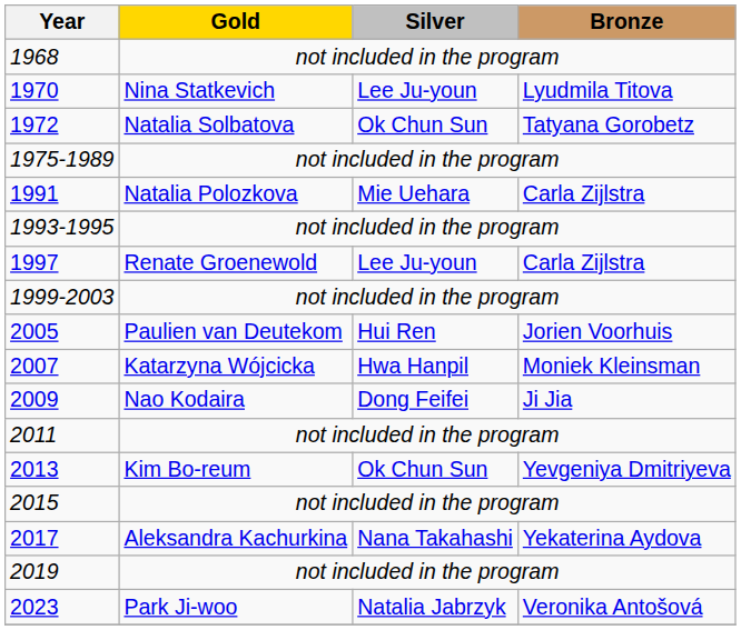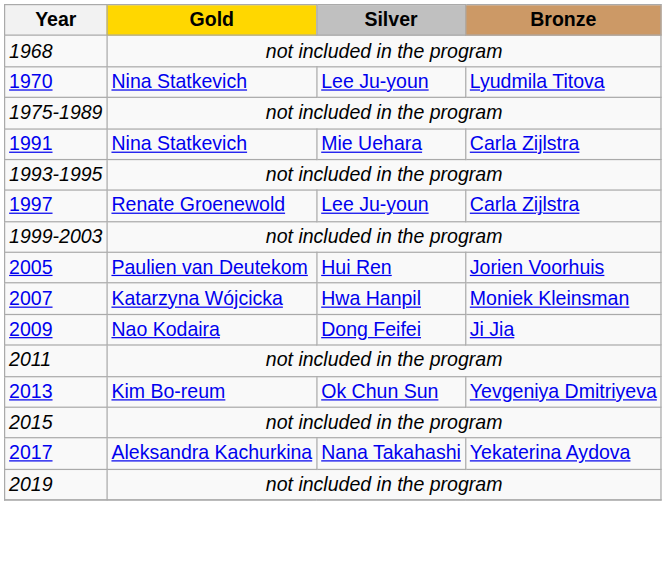- row: 1972 | Natalia Solbatova | Ok Chun Sun | Tatyana Gorobetz
1991 | Gold: Natalia Polozkova -> Nina Statkevich
- row: 2023 | Park Ji-woo | Natalia Jabrzyk | Veronika Antošová
